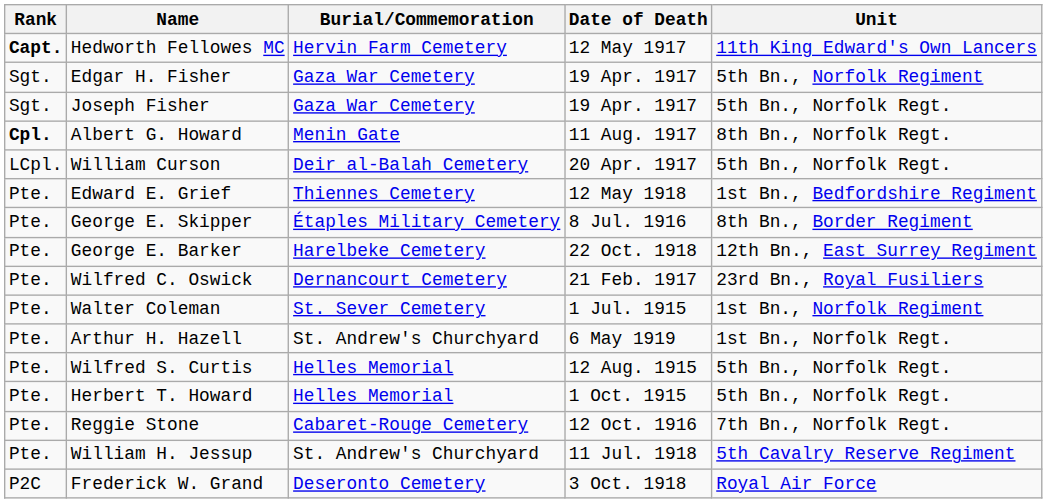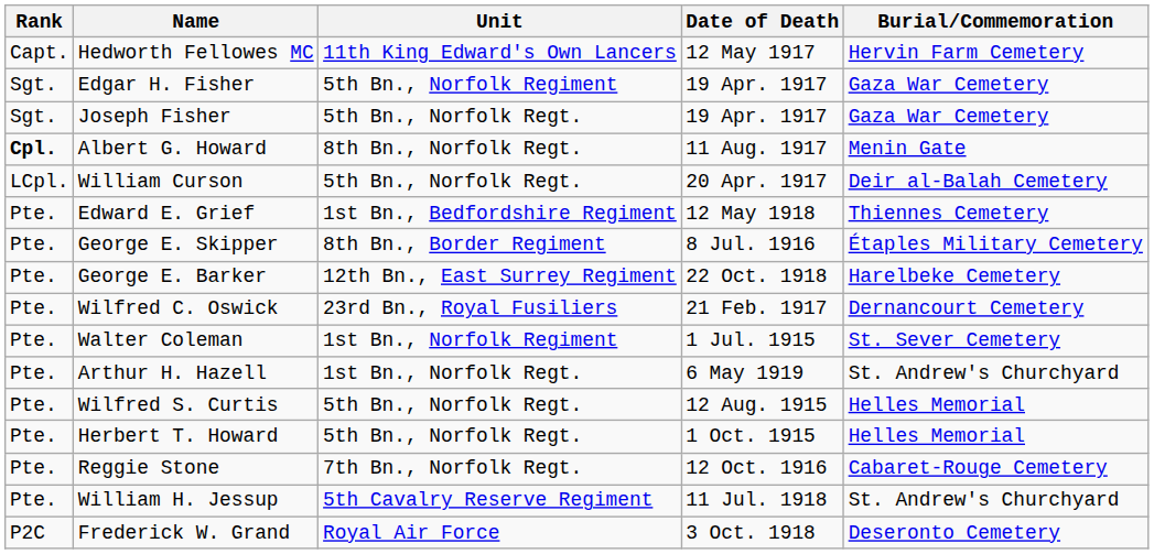columns swapped: Unit <-> Burial/Commemoration
Hedworth Fellowes MC | Rank: bold -> normal
